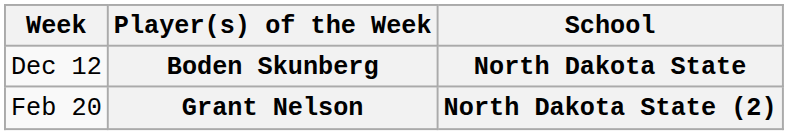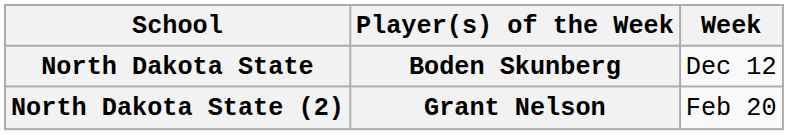columns swapped: Week <-> School
